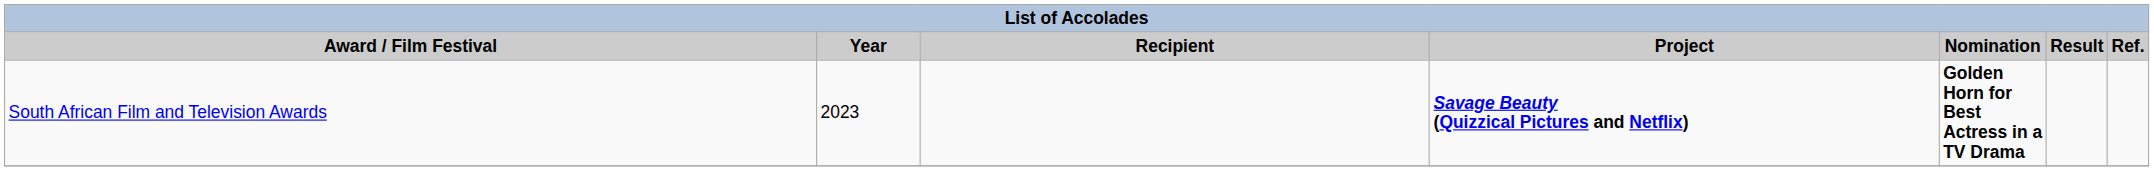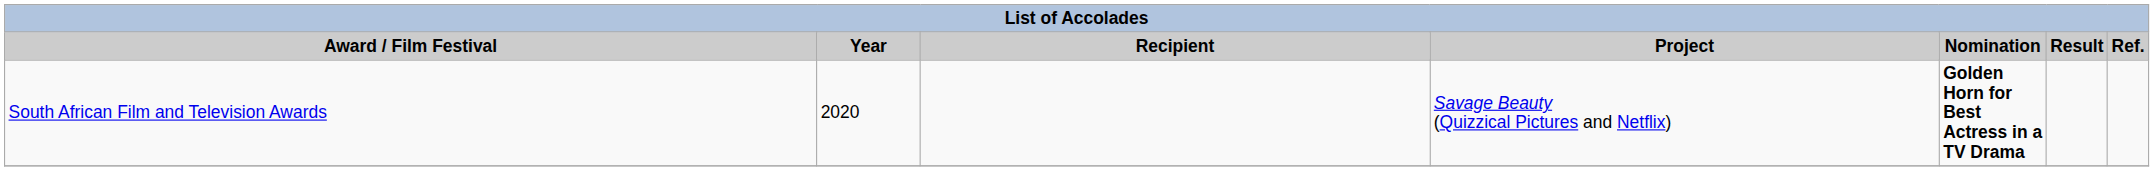South African Film and Television Awards | Year: 2023 -> 2020
South African Film and Television Awards | Project: bold -> normal
